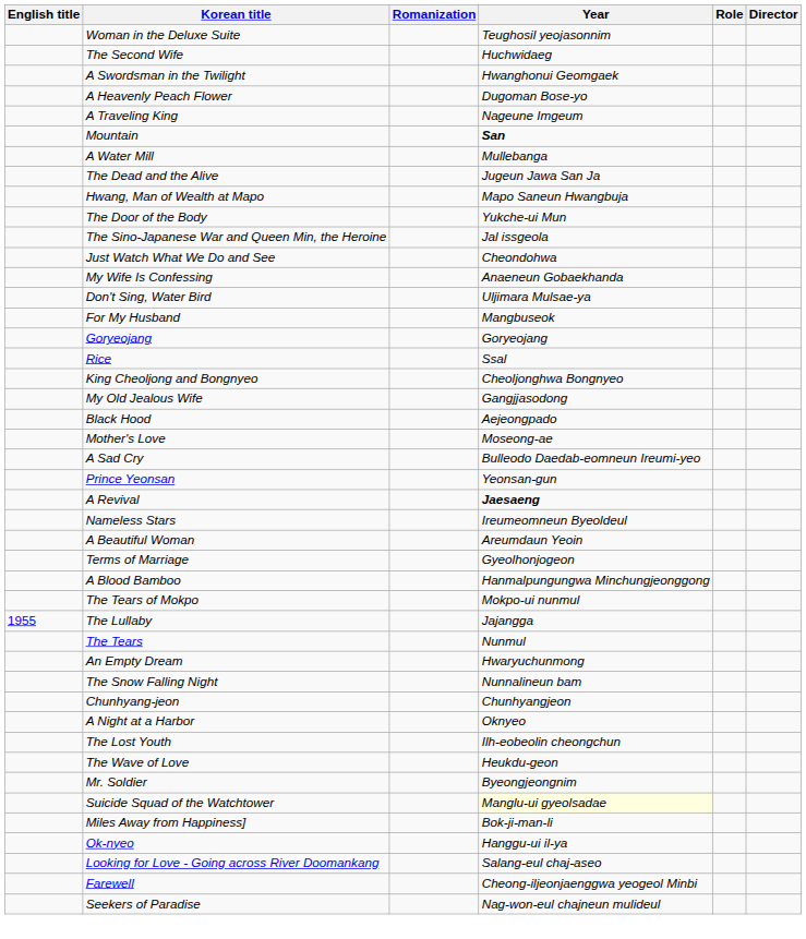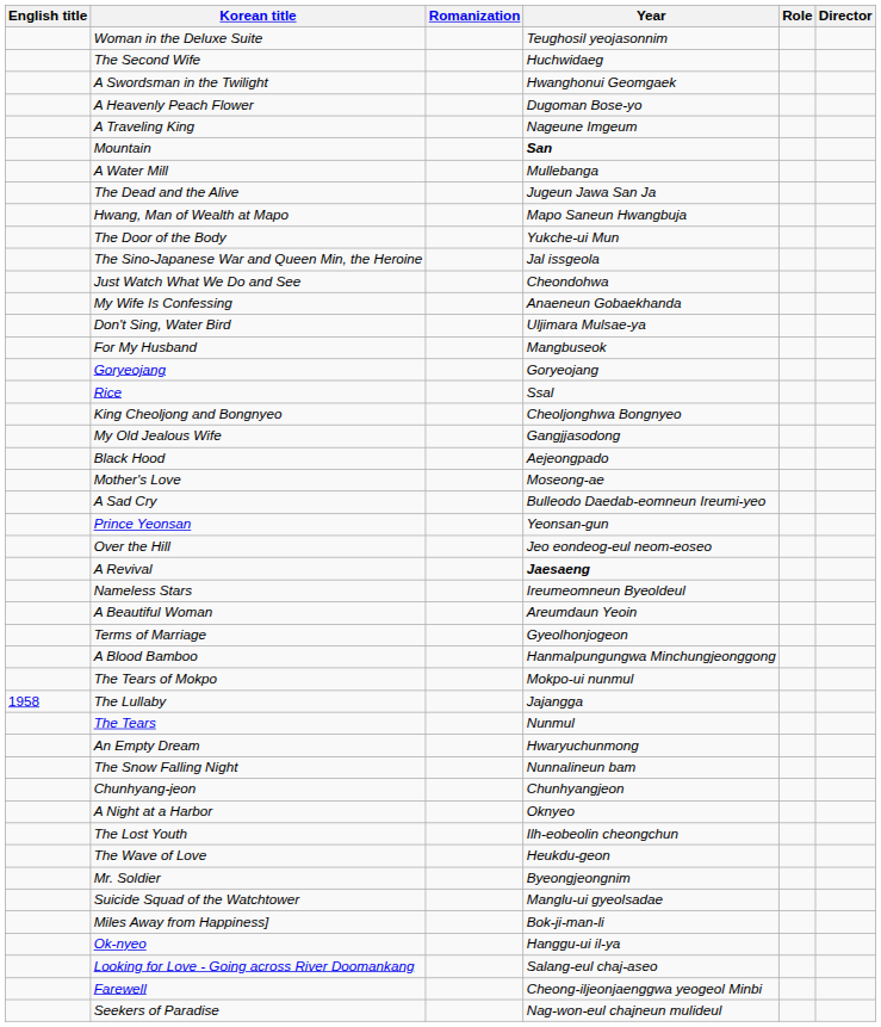+ row: Over the Hill | Jeo eondeog-eul neom-eoseo
The Lullaby | English title: 1955 -> 1958
Suicide Squad of the Watchtower | Year: lightyellow background -> no background
